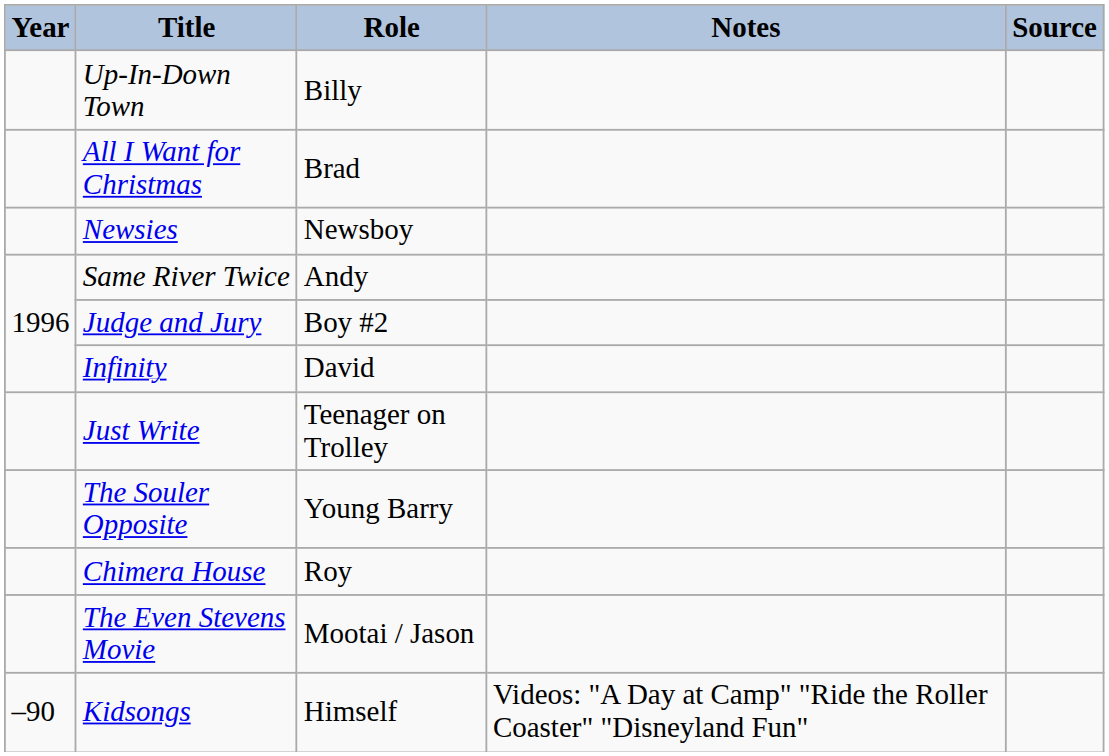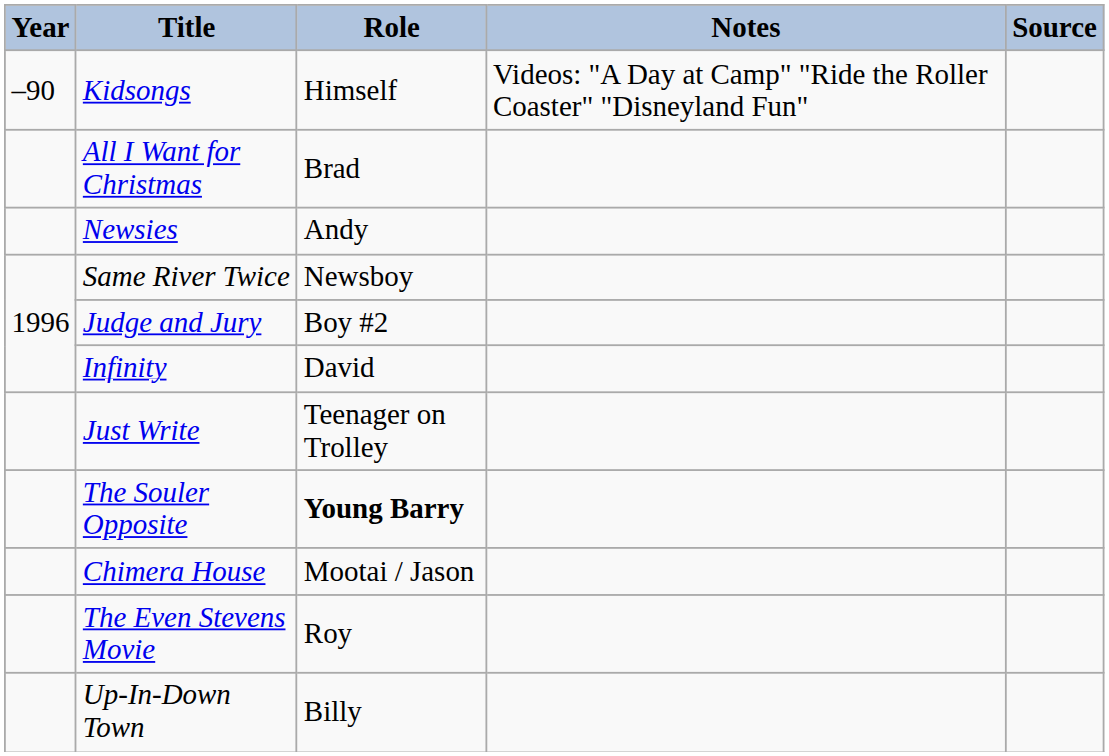rows swapped: Kidsongs <-> Up-In-Down Town
Newsies | Role: Newsboy -> Andy
Same River Twice | Role: Andy -> Newsboy
The Souler Opposite | Role: normal -> bold
Chimera House | Role: Roy -> Mootai / Jason
The Even Stevens Movie | Role: Mootai / Jason -> Roy
